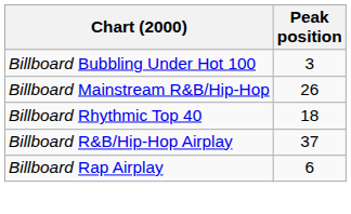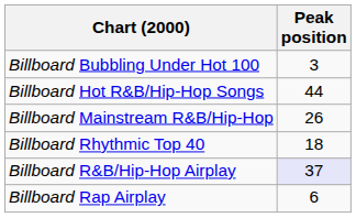+ row: Billboard Hot R&B/Hip-Hop Songs | 44
Billboard R&B/Hip-Hop Airplay | Peak position: no background -> lavender background
